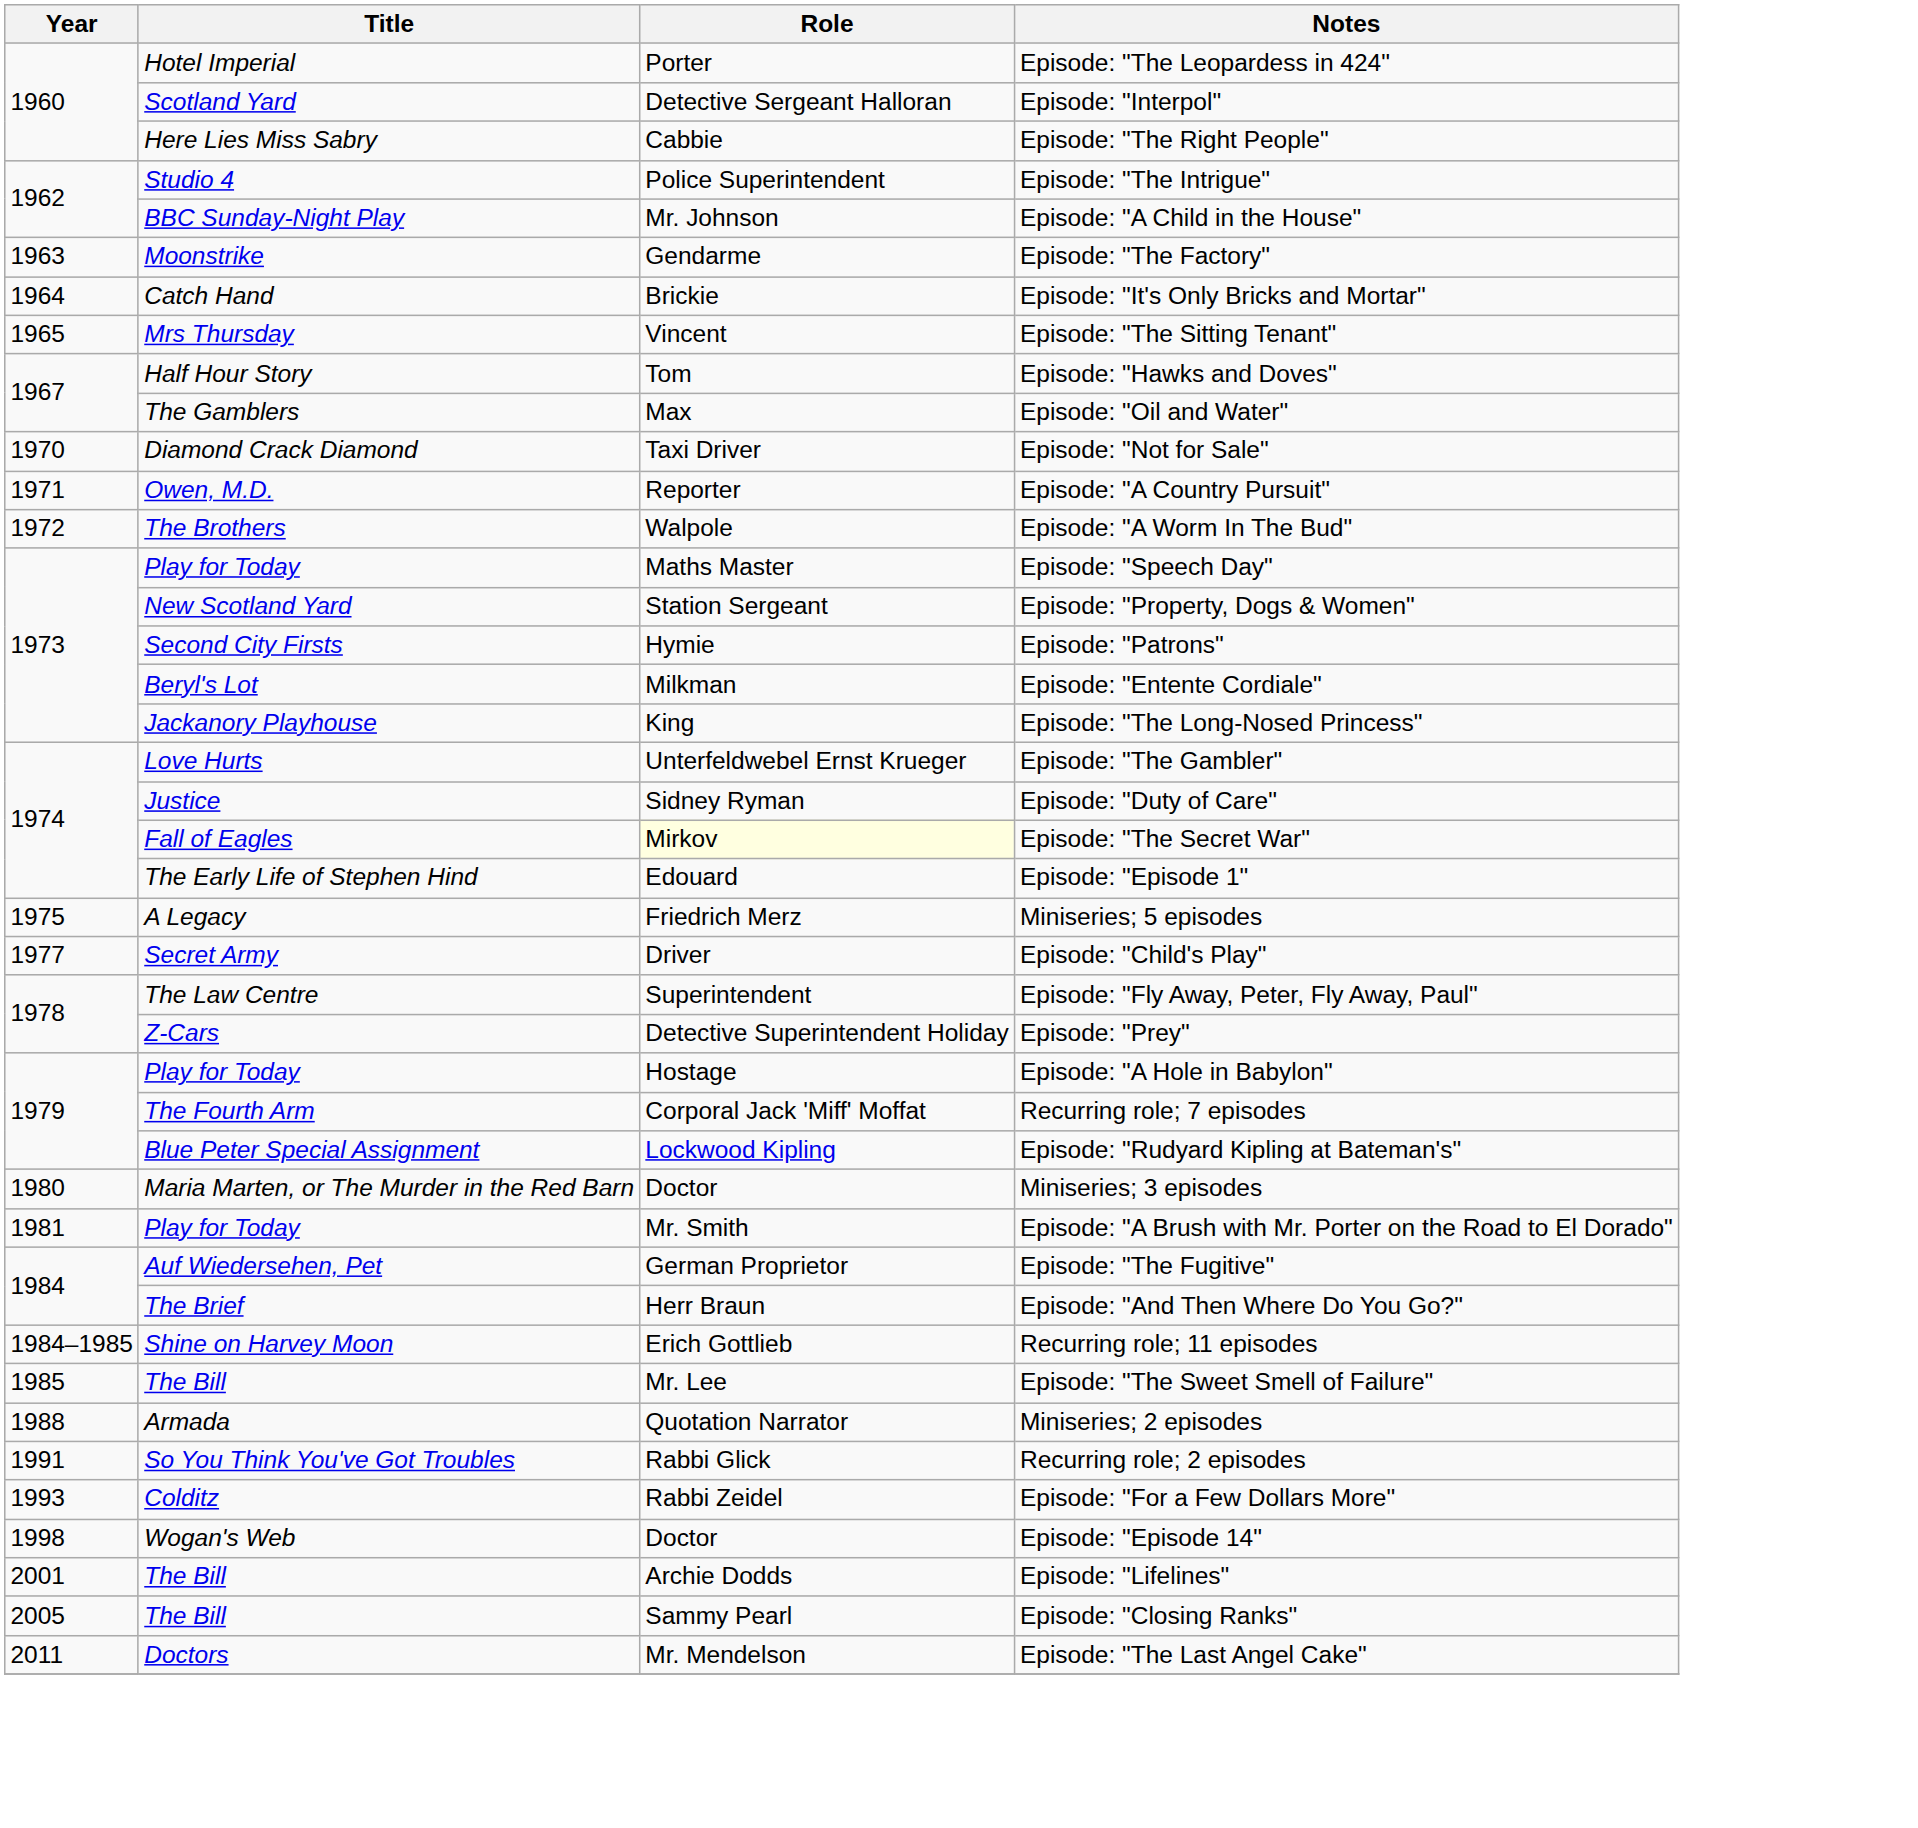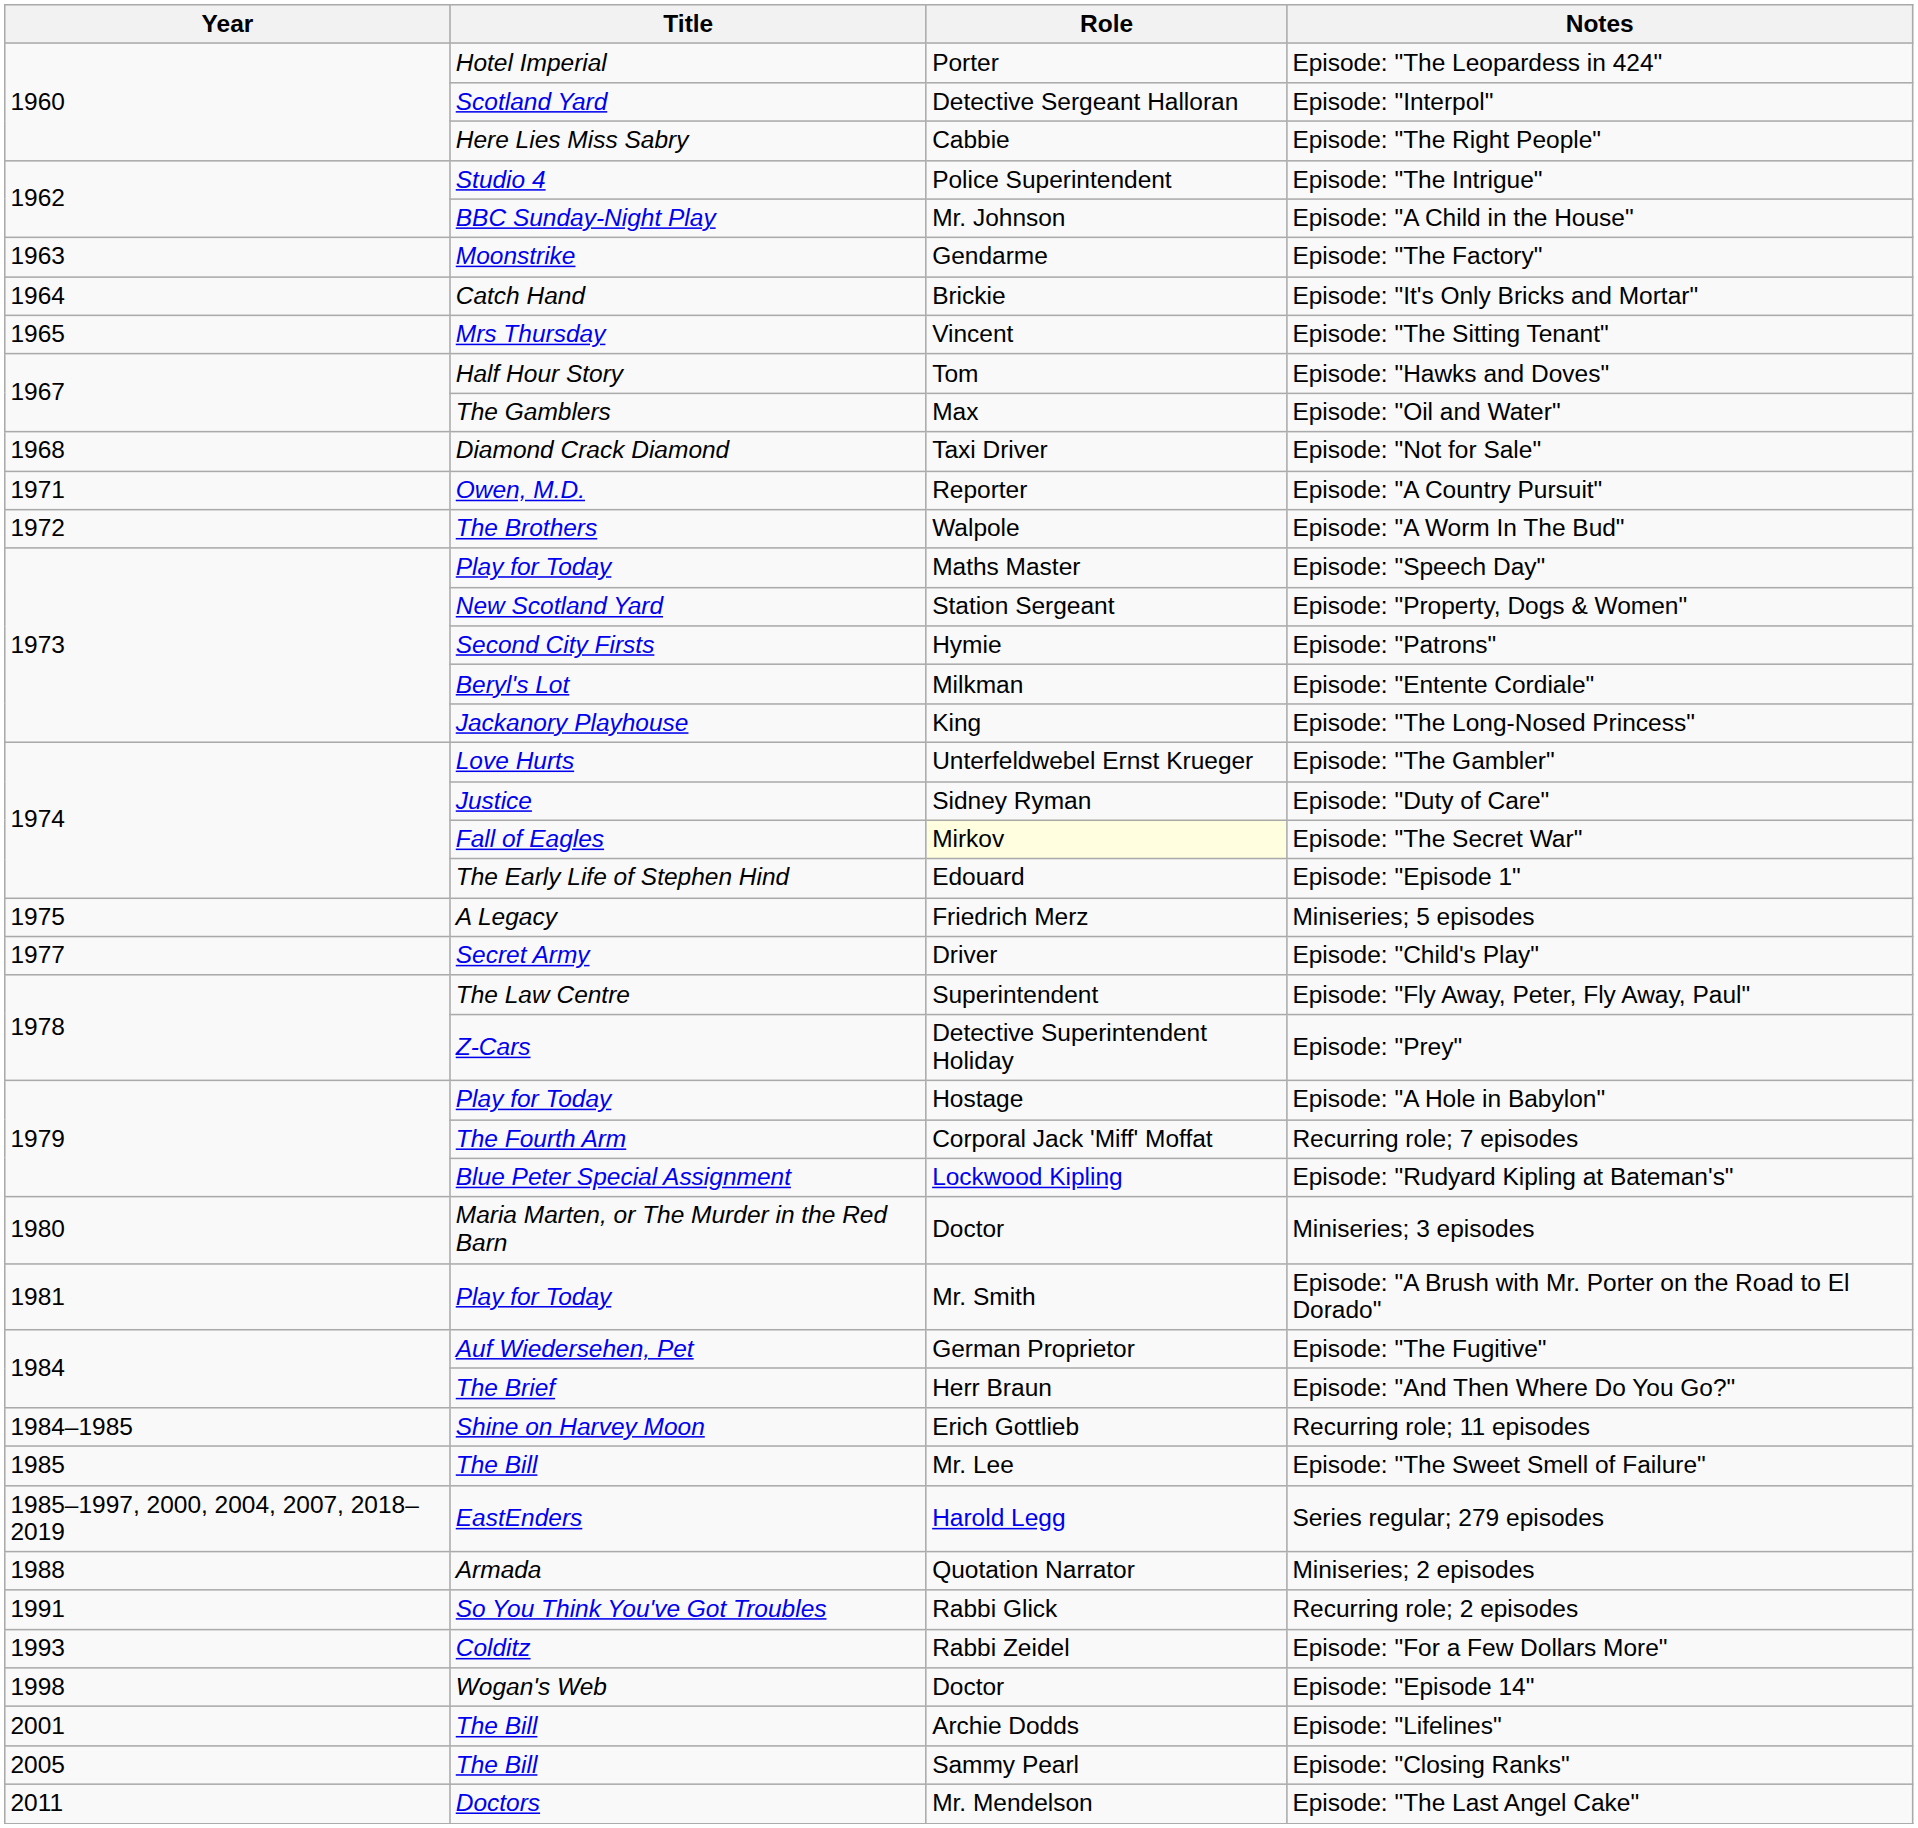Episode: "Not for Sale" | Year: 1970 -> 1968
+ row: 1985–1997, 2000, 2004, 2007, 2018–2019 | EastEnders | Harold Legg | Series regular; 279 episodes
